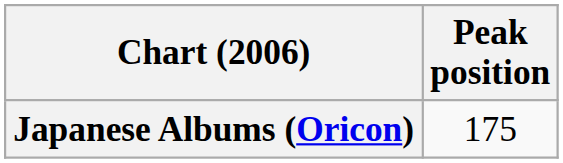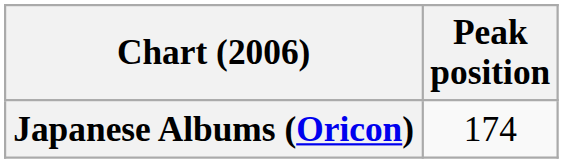Japanese Albums (Oricon) | Peak position: 175 -> 174
